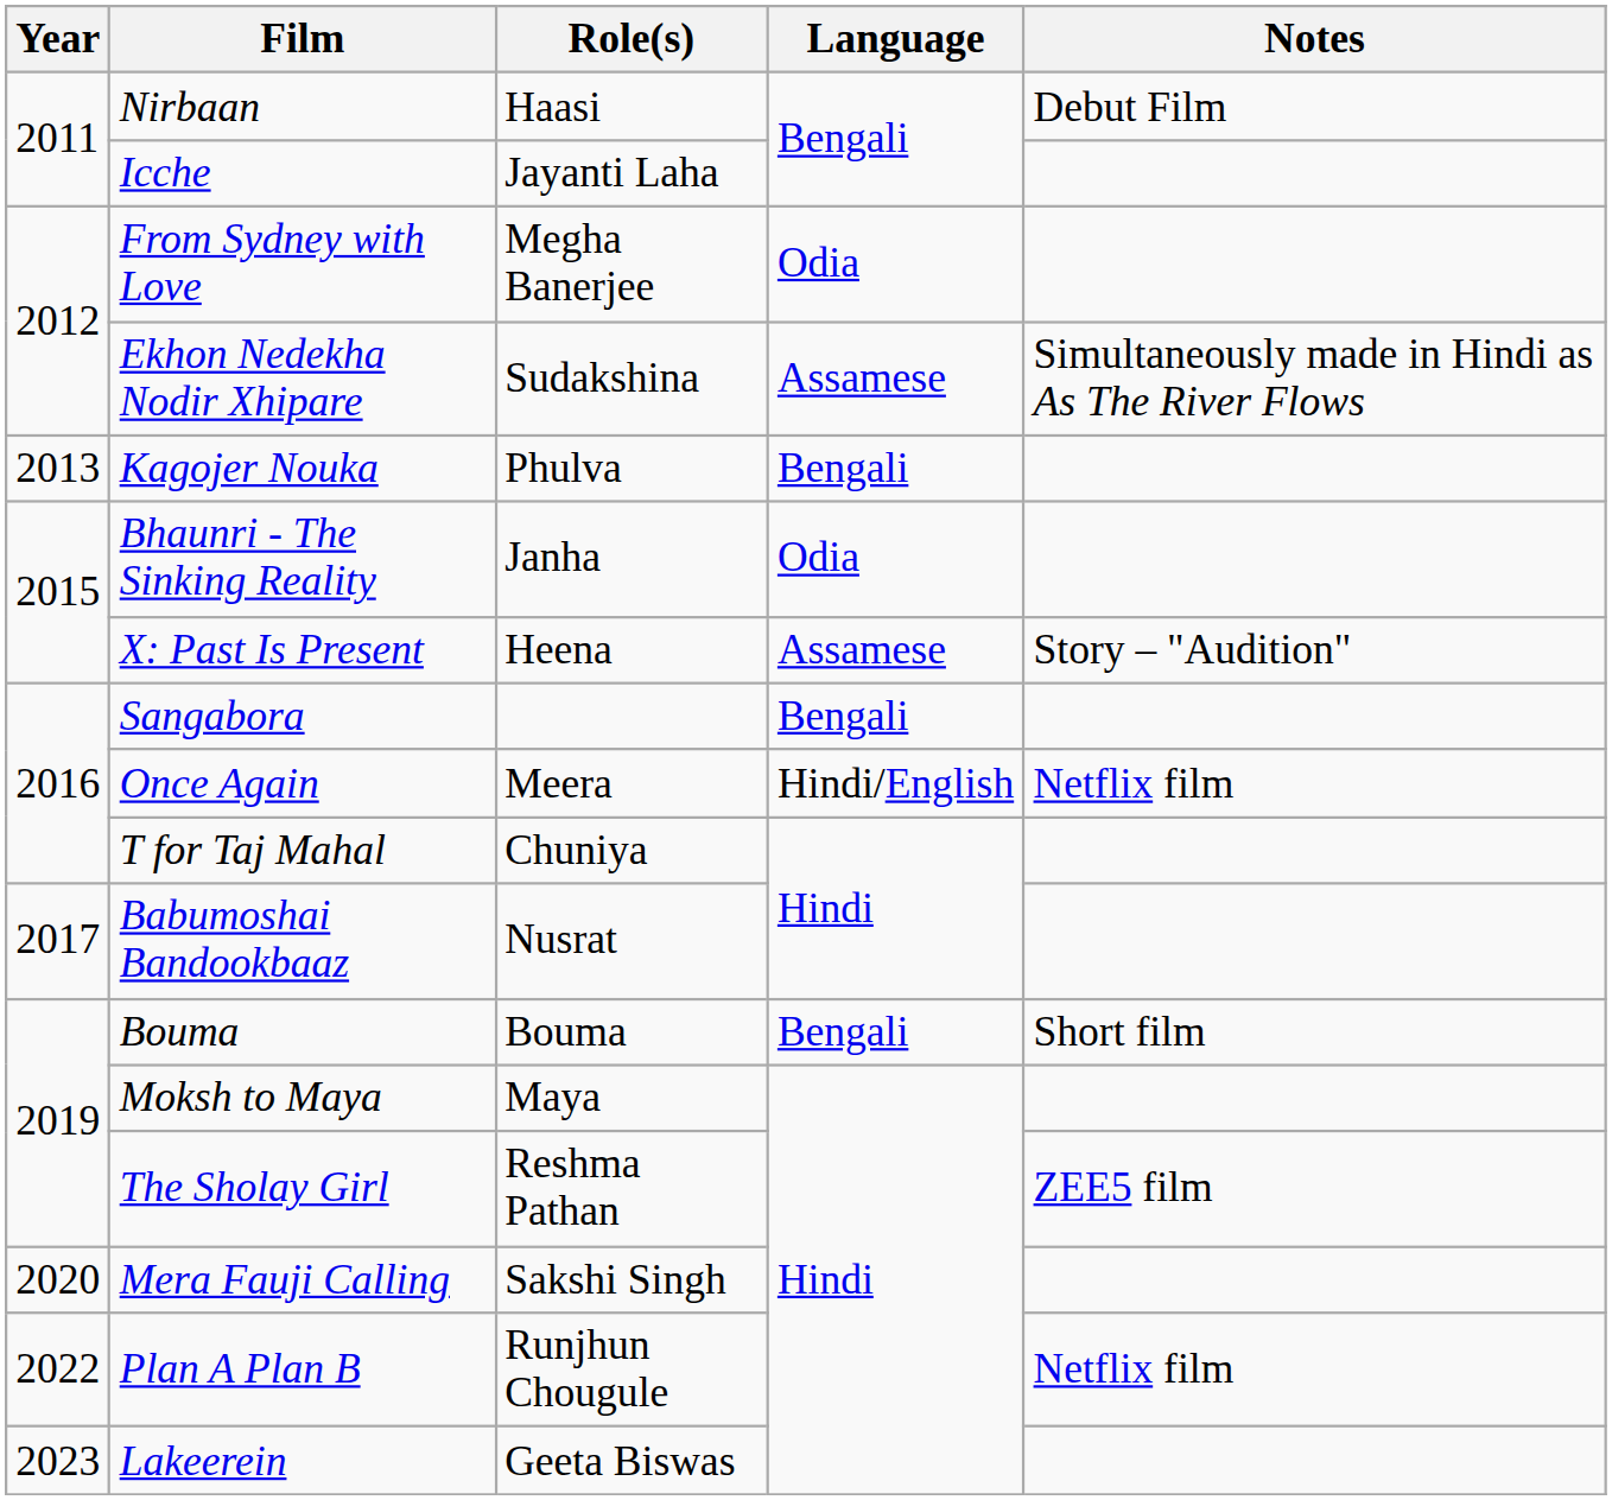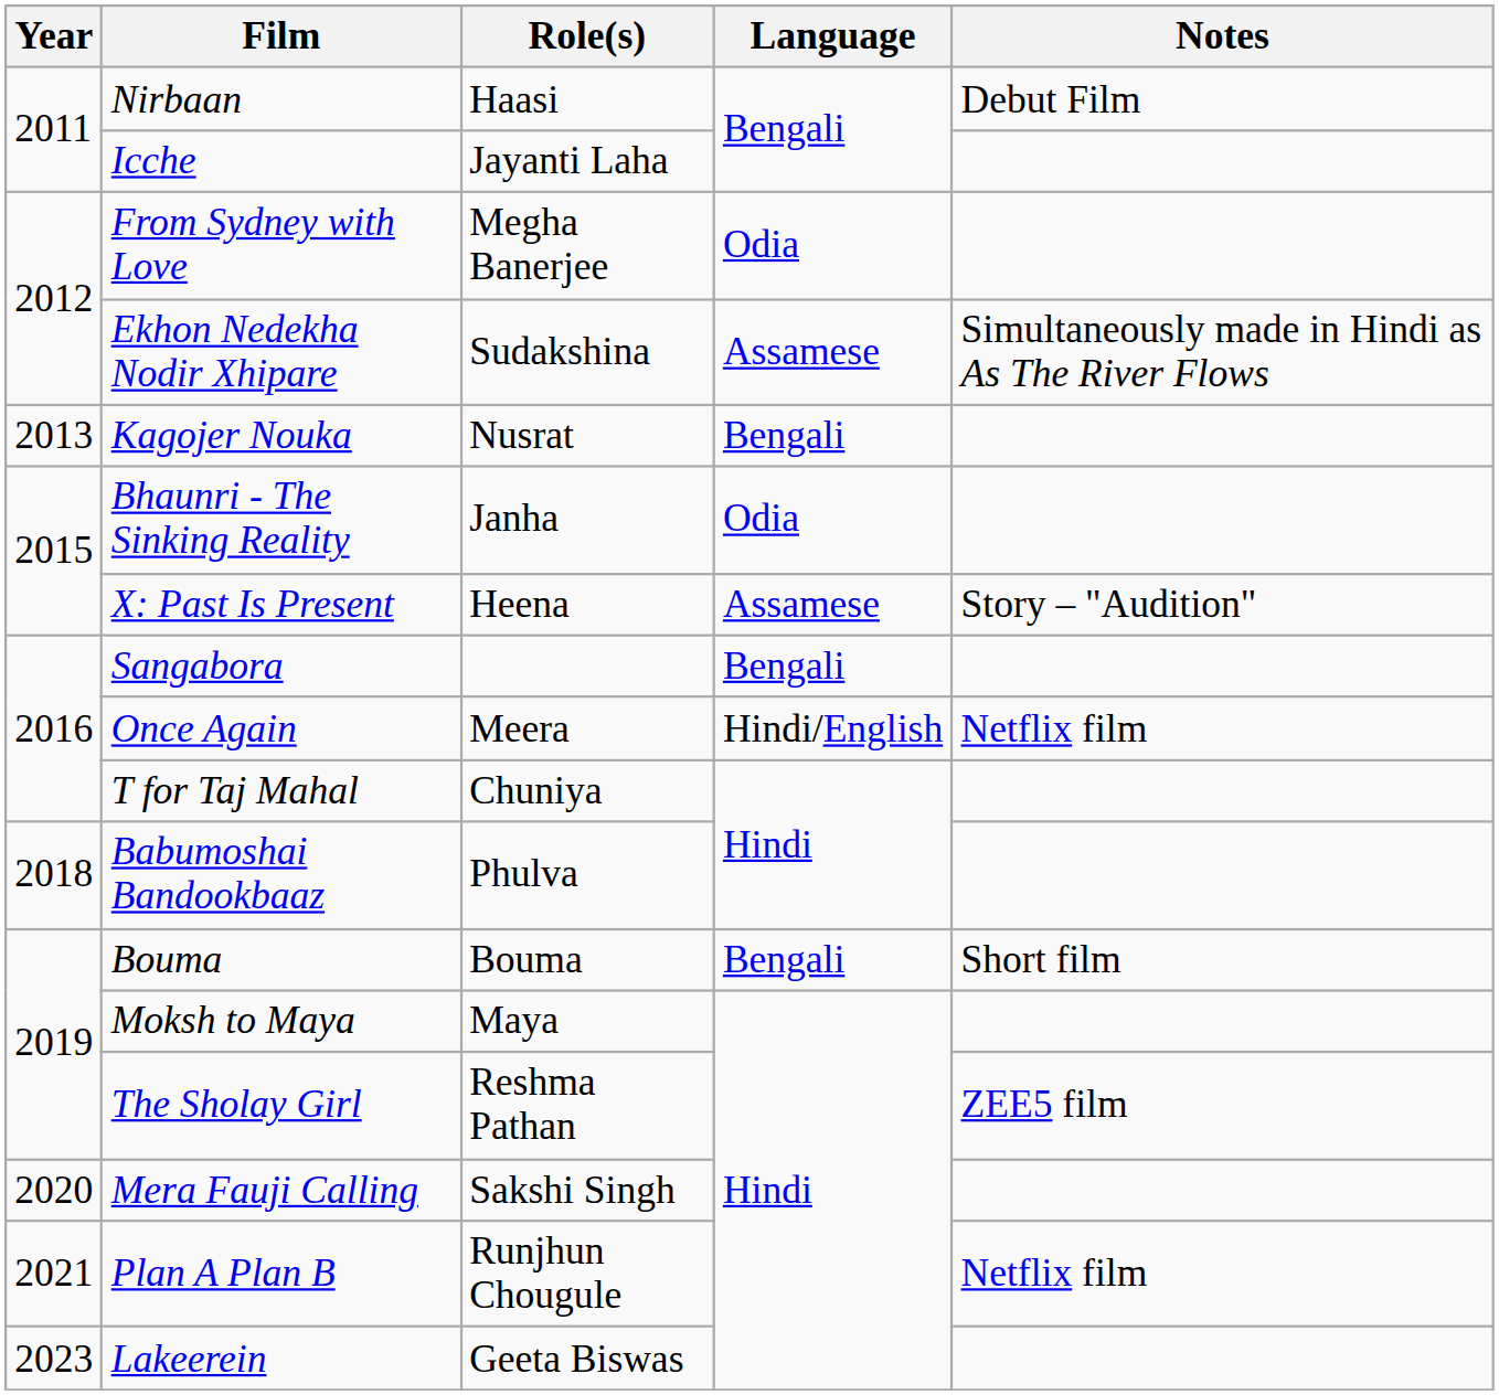Kagojer Nouka | Role(s): Phulva -> Nusrat
Babumoshai Bandookbaaz | Year: 2017 -> 2018
Babumoshai Bandookbaaz | Role(s): Nusrat -> Phulva
Plan A Plan B | Year: 2022 -> 2021
